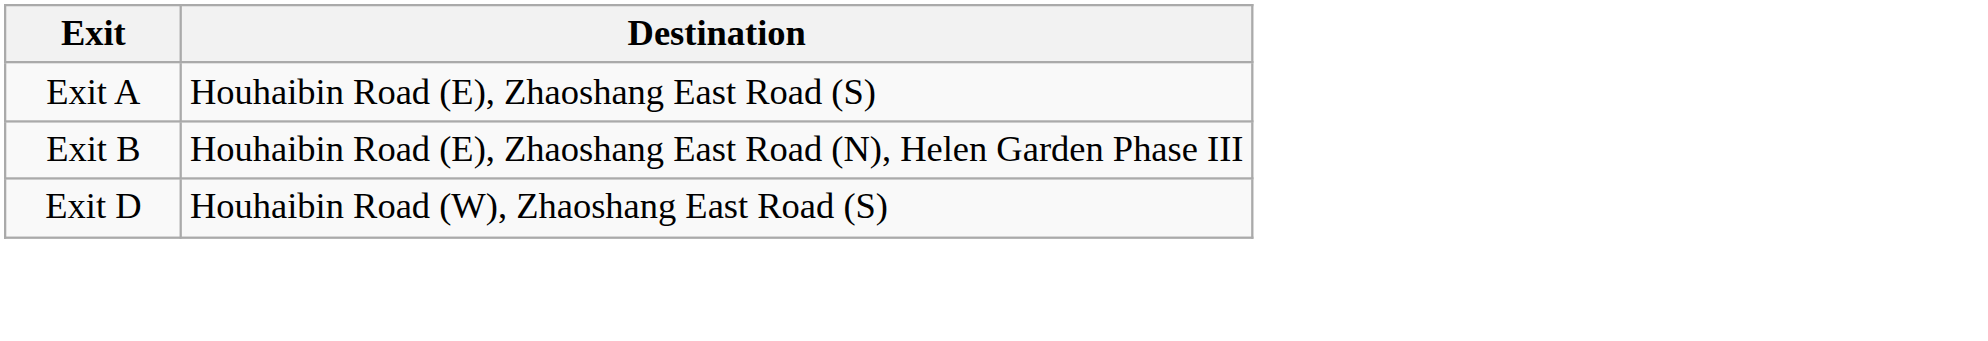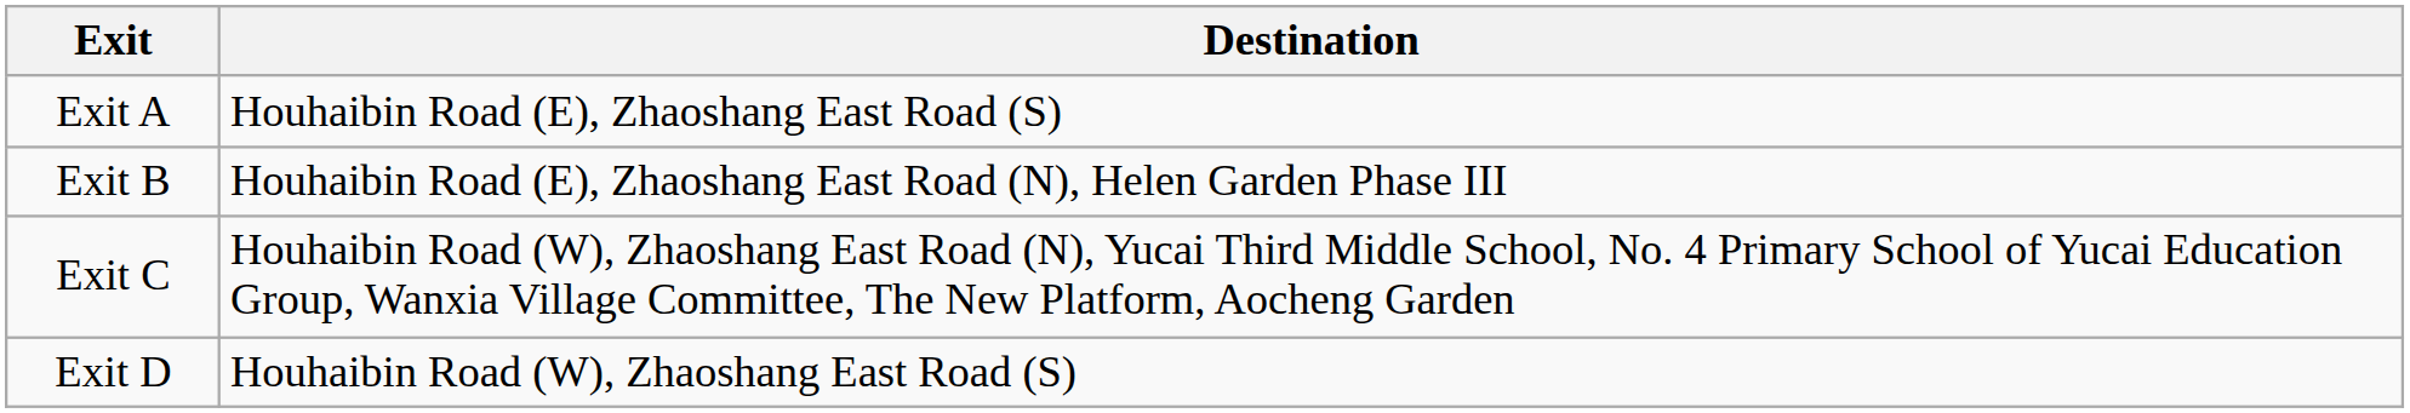+ row: Exit C | Houhaibin Road (W), Zhaoshang East Road (N), Yucai Third Middle School, No. 4 Primary School of Yucai Education Group, Wanxia Village Committee, The New Platform, Aocheng Garden
